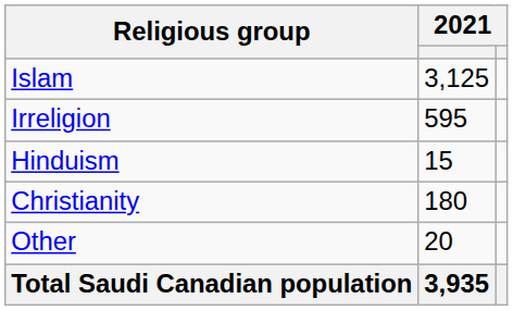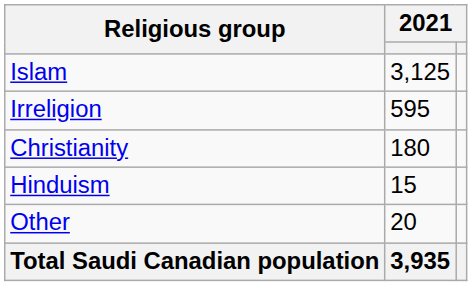rows swapped: Christianity <-> Hinduism
